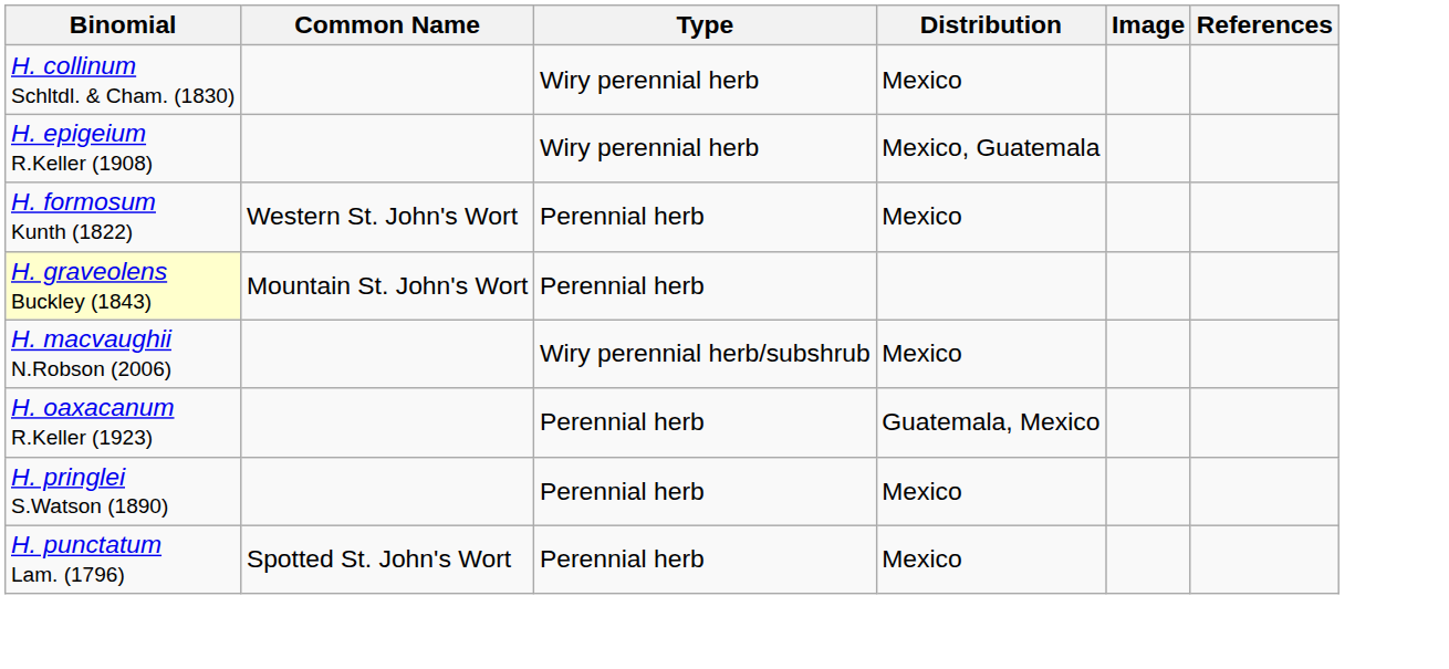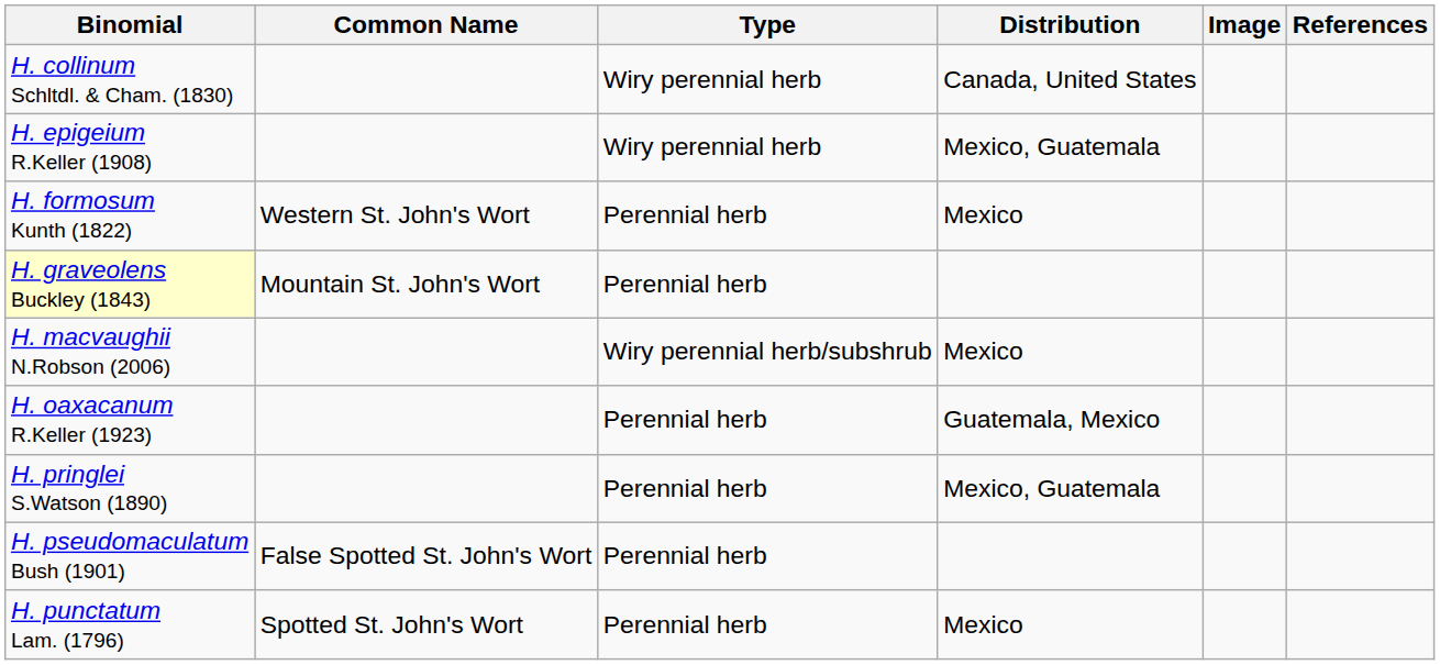H. collinum Schltdl. & Cham. (1830) | Distribution: Mexico -> Canada, United States
H. pringlei S.Watson (1890) | Distribution: Mexico -> Mexico, Guatemala
+ row: H. pseudomaculatum Bush (1901) | False Spotted St. John's Wort | Perennial herb
